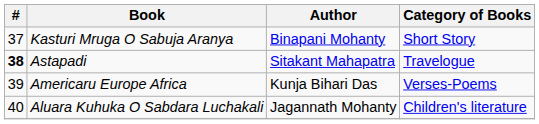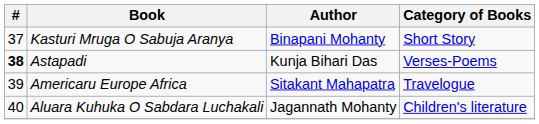Astapadi | Author: Sitakant Mahapatra -> Kunja Bihari Das
Astapadi | Category of Books: Travelogue -> Verses-Poems
Americaru Europe Africa | Author: Kunja Bihari Das -> Sitakant Mahapatra
Americaru Europe Africa | Category of Books: Verses-Poems -> Travelogue
